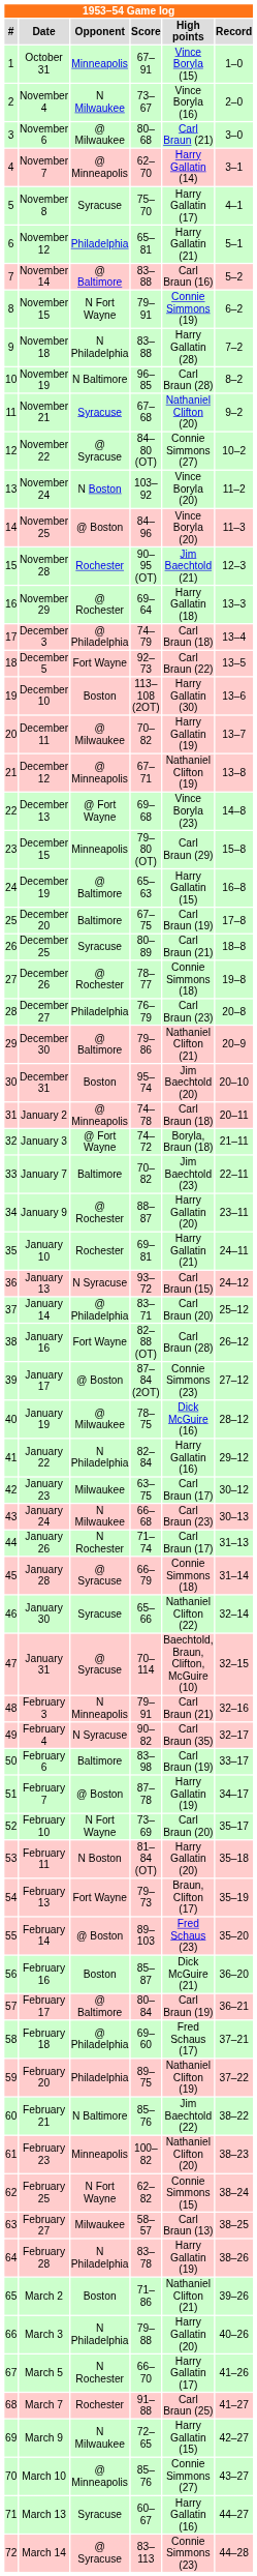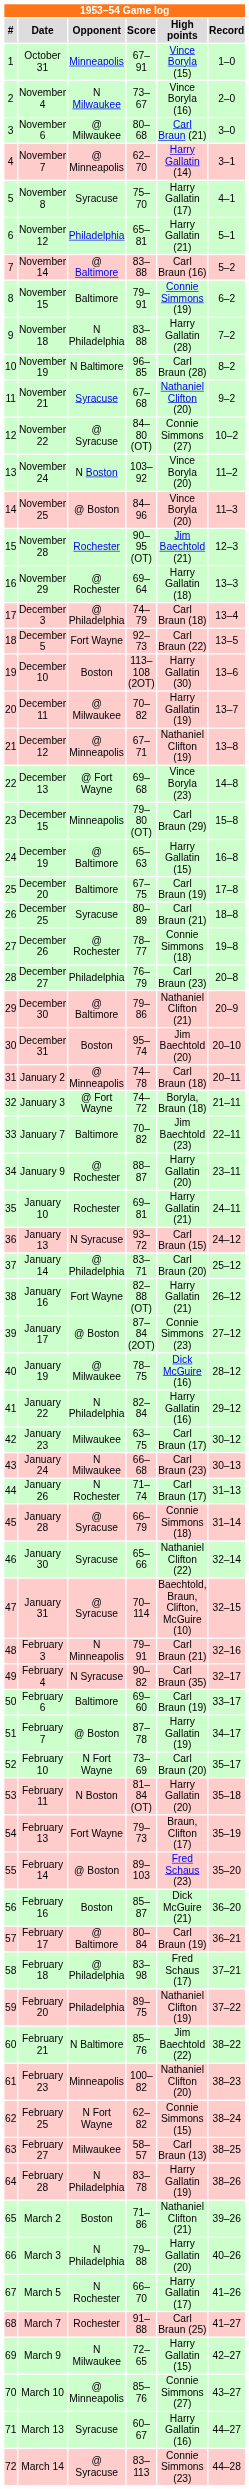November 15 | Opponent: N Fort Wayne -> Baltimore
January 16 | High points: Carl Braun (28) -> Harry Gallatin (21)
February 6 | Score: 83–98 -> 69–60
February 18 | Score: 69–60 -> 83–98
